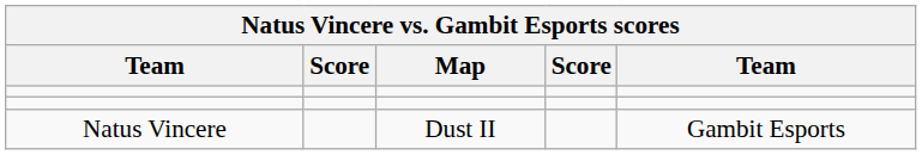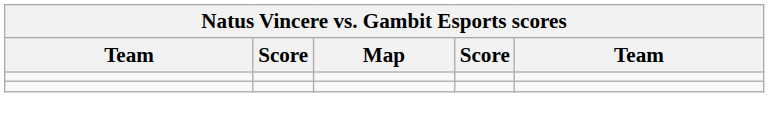- row: Natus Vincere | Dust II | Gambit Esports
